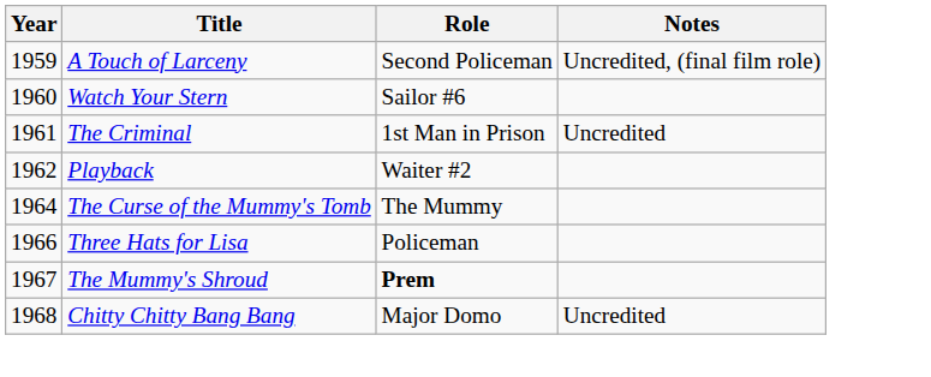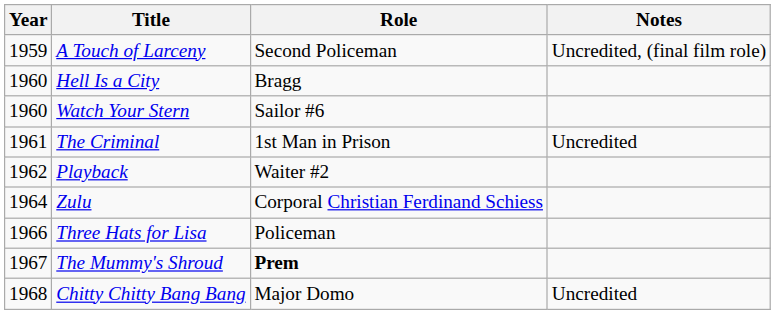+ row: 1960 | Hell Is a City | Bragg
+ row: 1964 | Zulu | Corporal Christian Ferdinand Schiess
- row: 1964 | The Curse of the Mummy's Tomb | The Mummy
